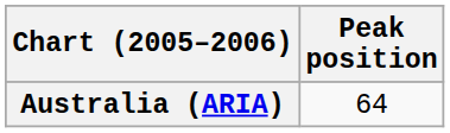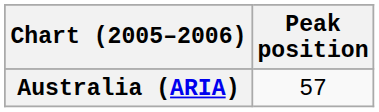Australia (ARIA) | Peak position: 64 -> 57
